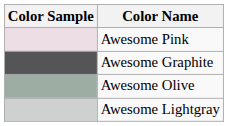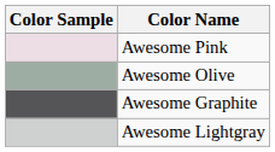rows swapped: Awesome Olive <-> Awesome Graphite
